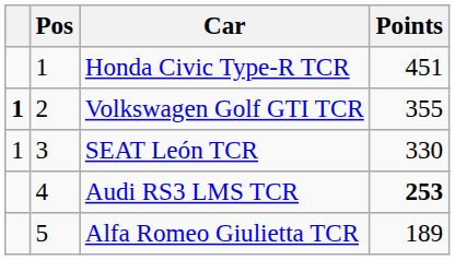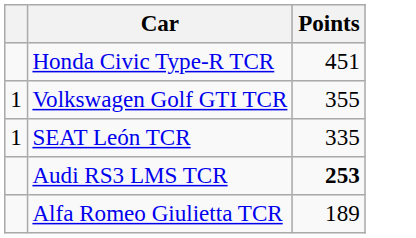- column: Pos | 1 | 2 | 3 | 4 | 5
Volkswagen Golf GTI TCR | column 1: bold -> normal
SEAT León TCR | Points: 330 -> 335
